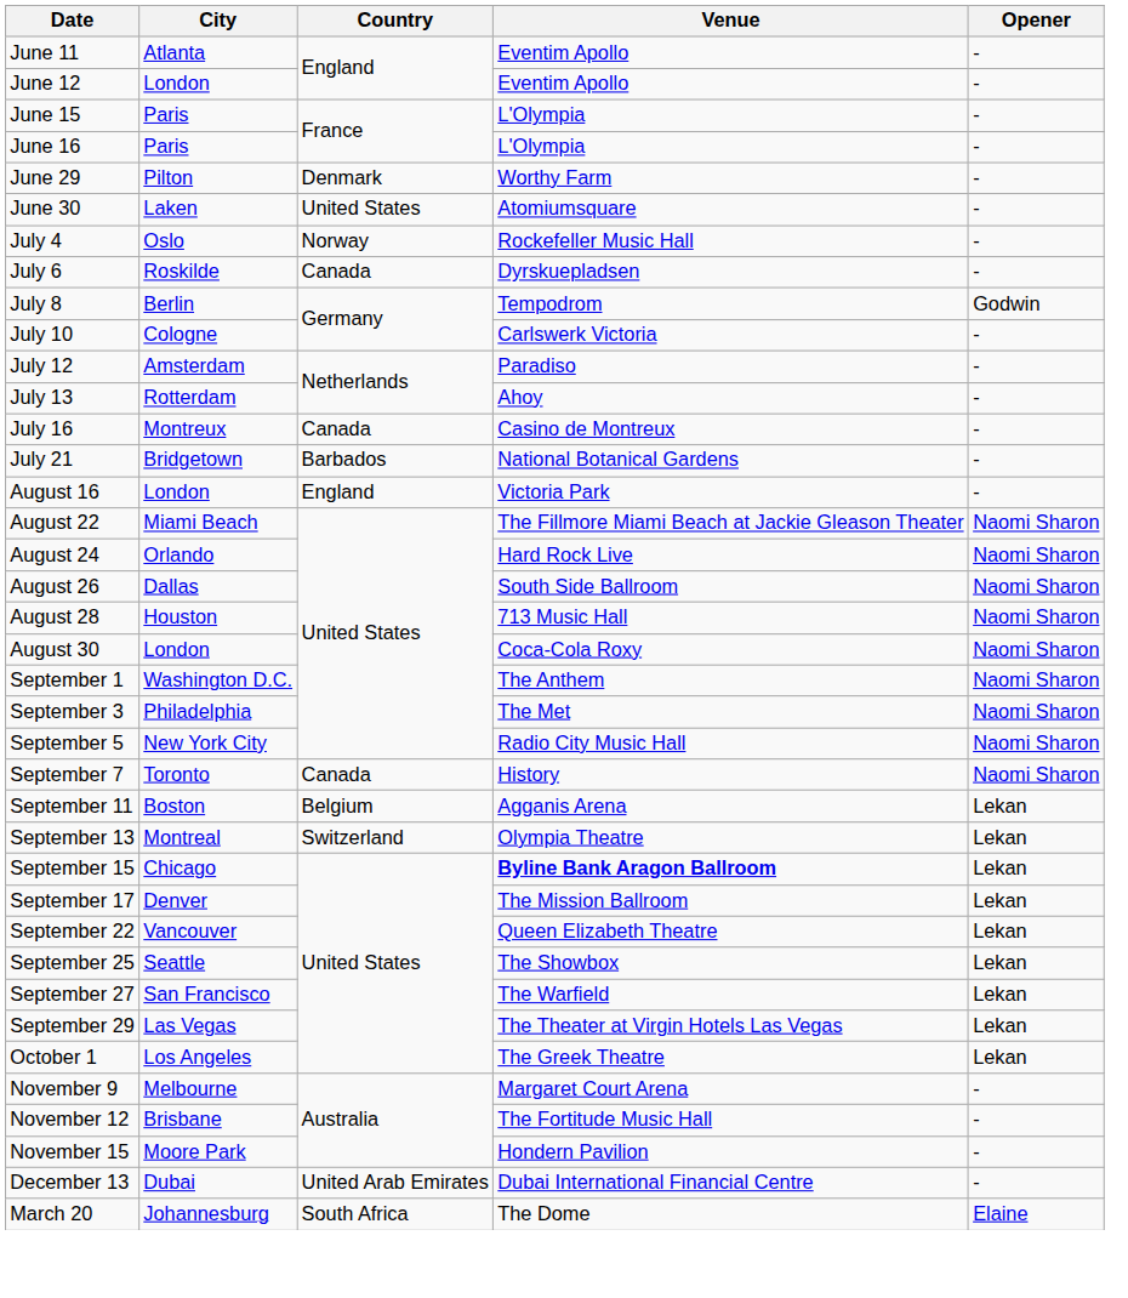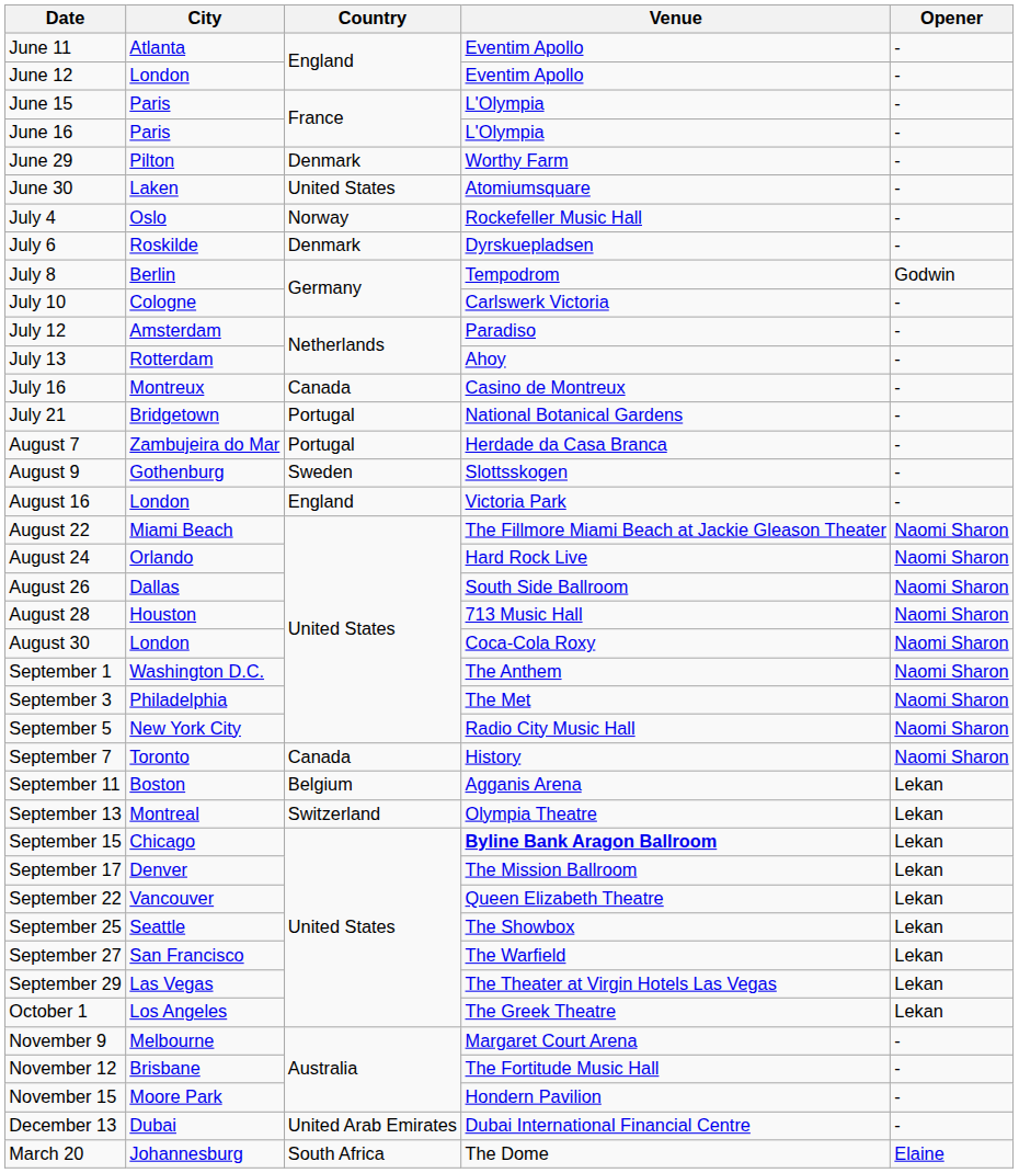July 6 | Country: Canada -> Denmark
July 21 | Country: Barbados -> Portugal
+ row: August 7 | Zambujeira do Mar | Portugal | Herdade da Casa Branca | -
+ row: August 9 | Gothenburg | Sweden | Slottsskogen | -
